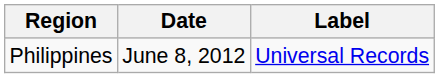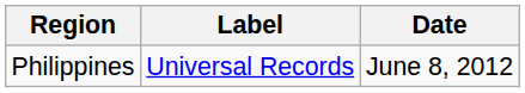columns swapped: Date <-> Label
